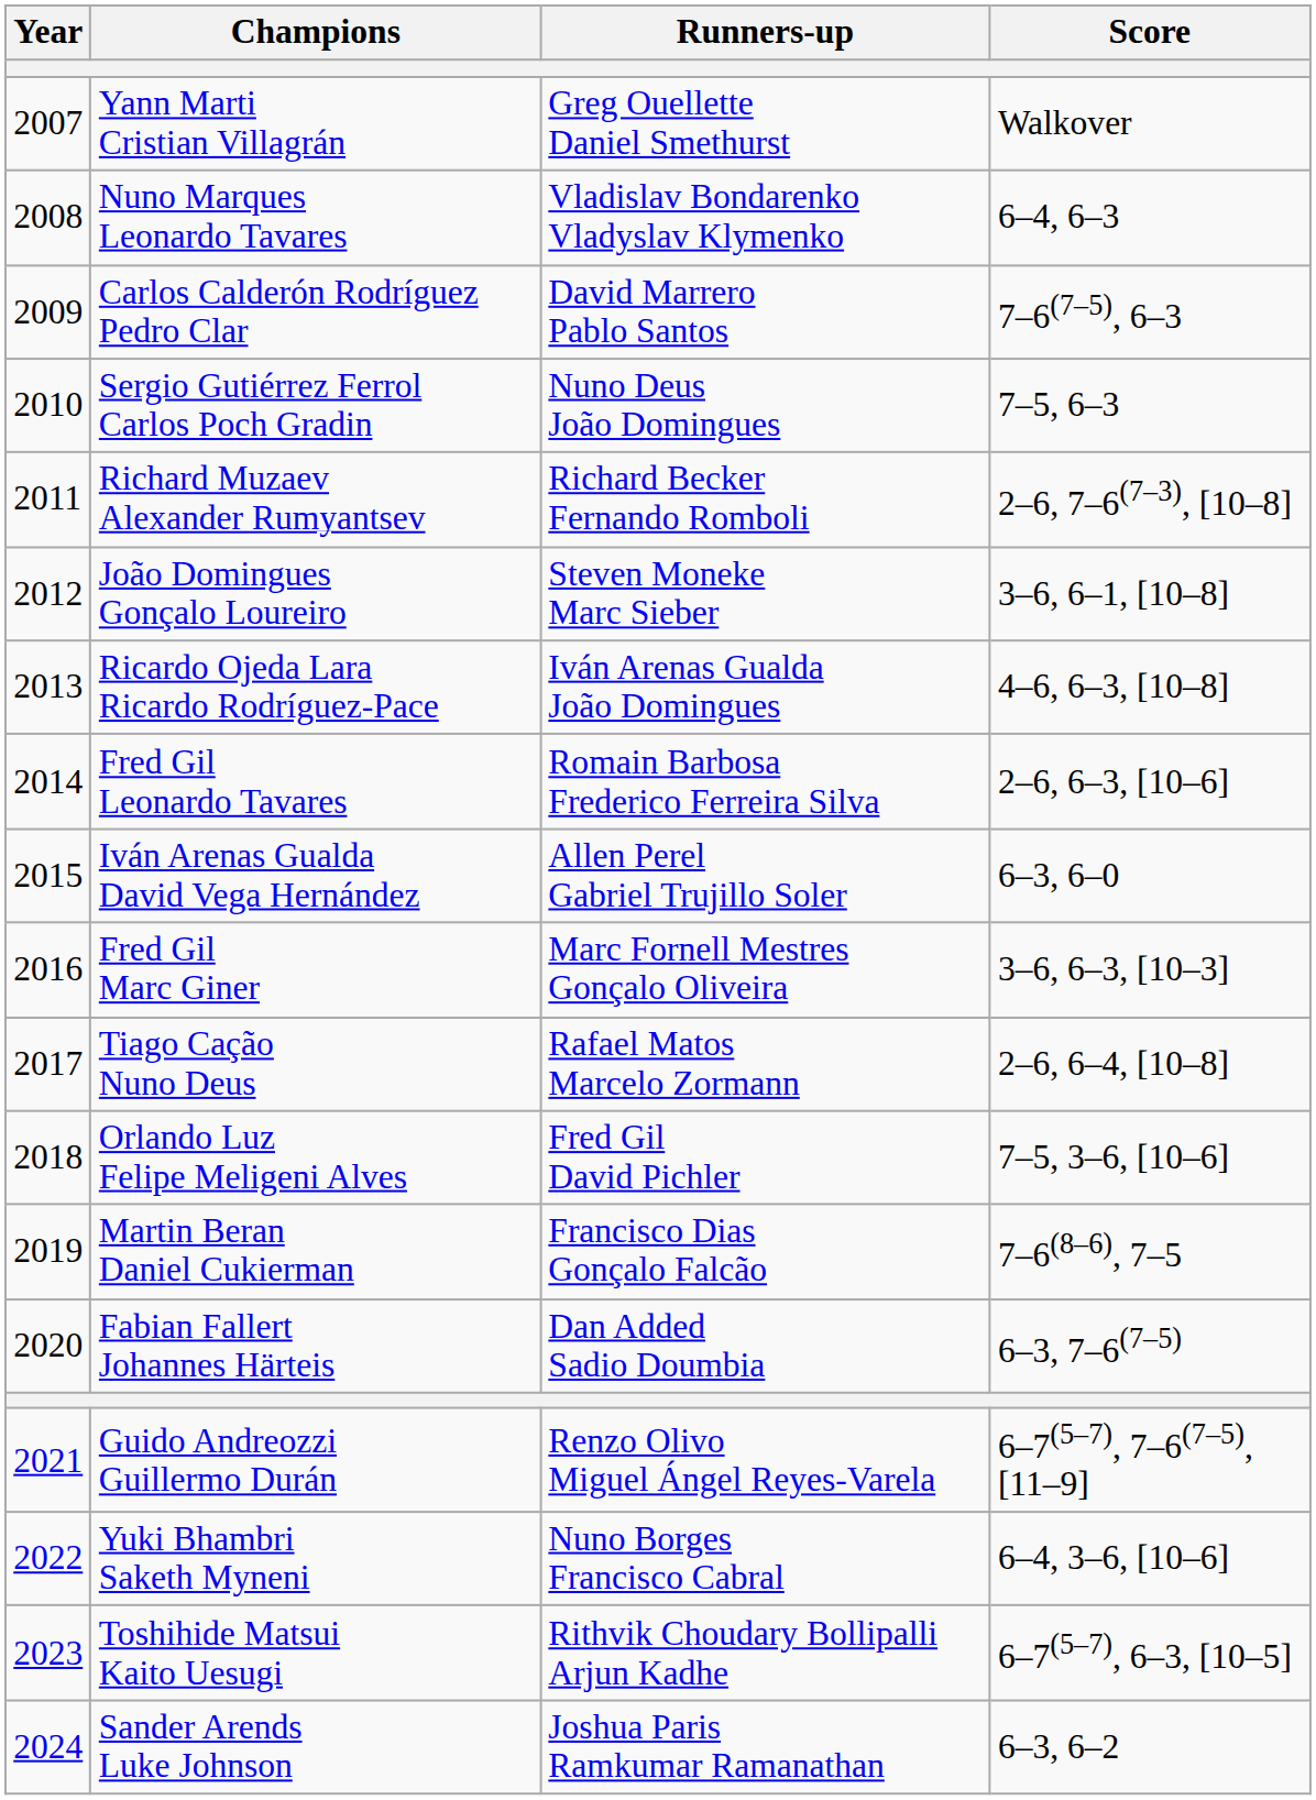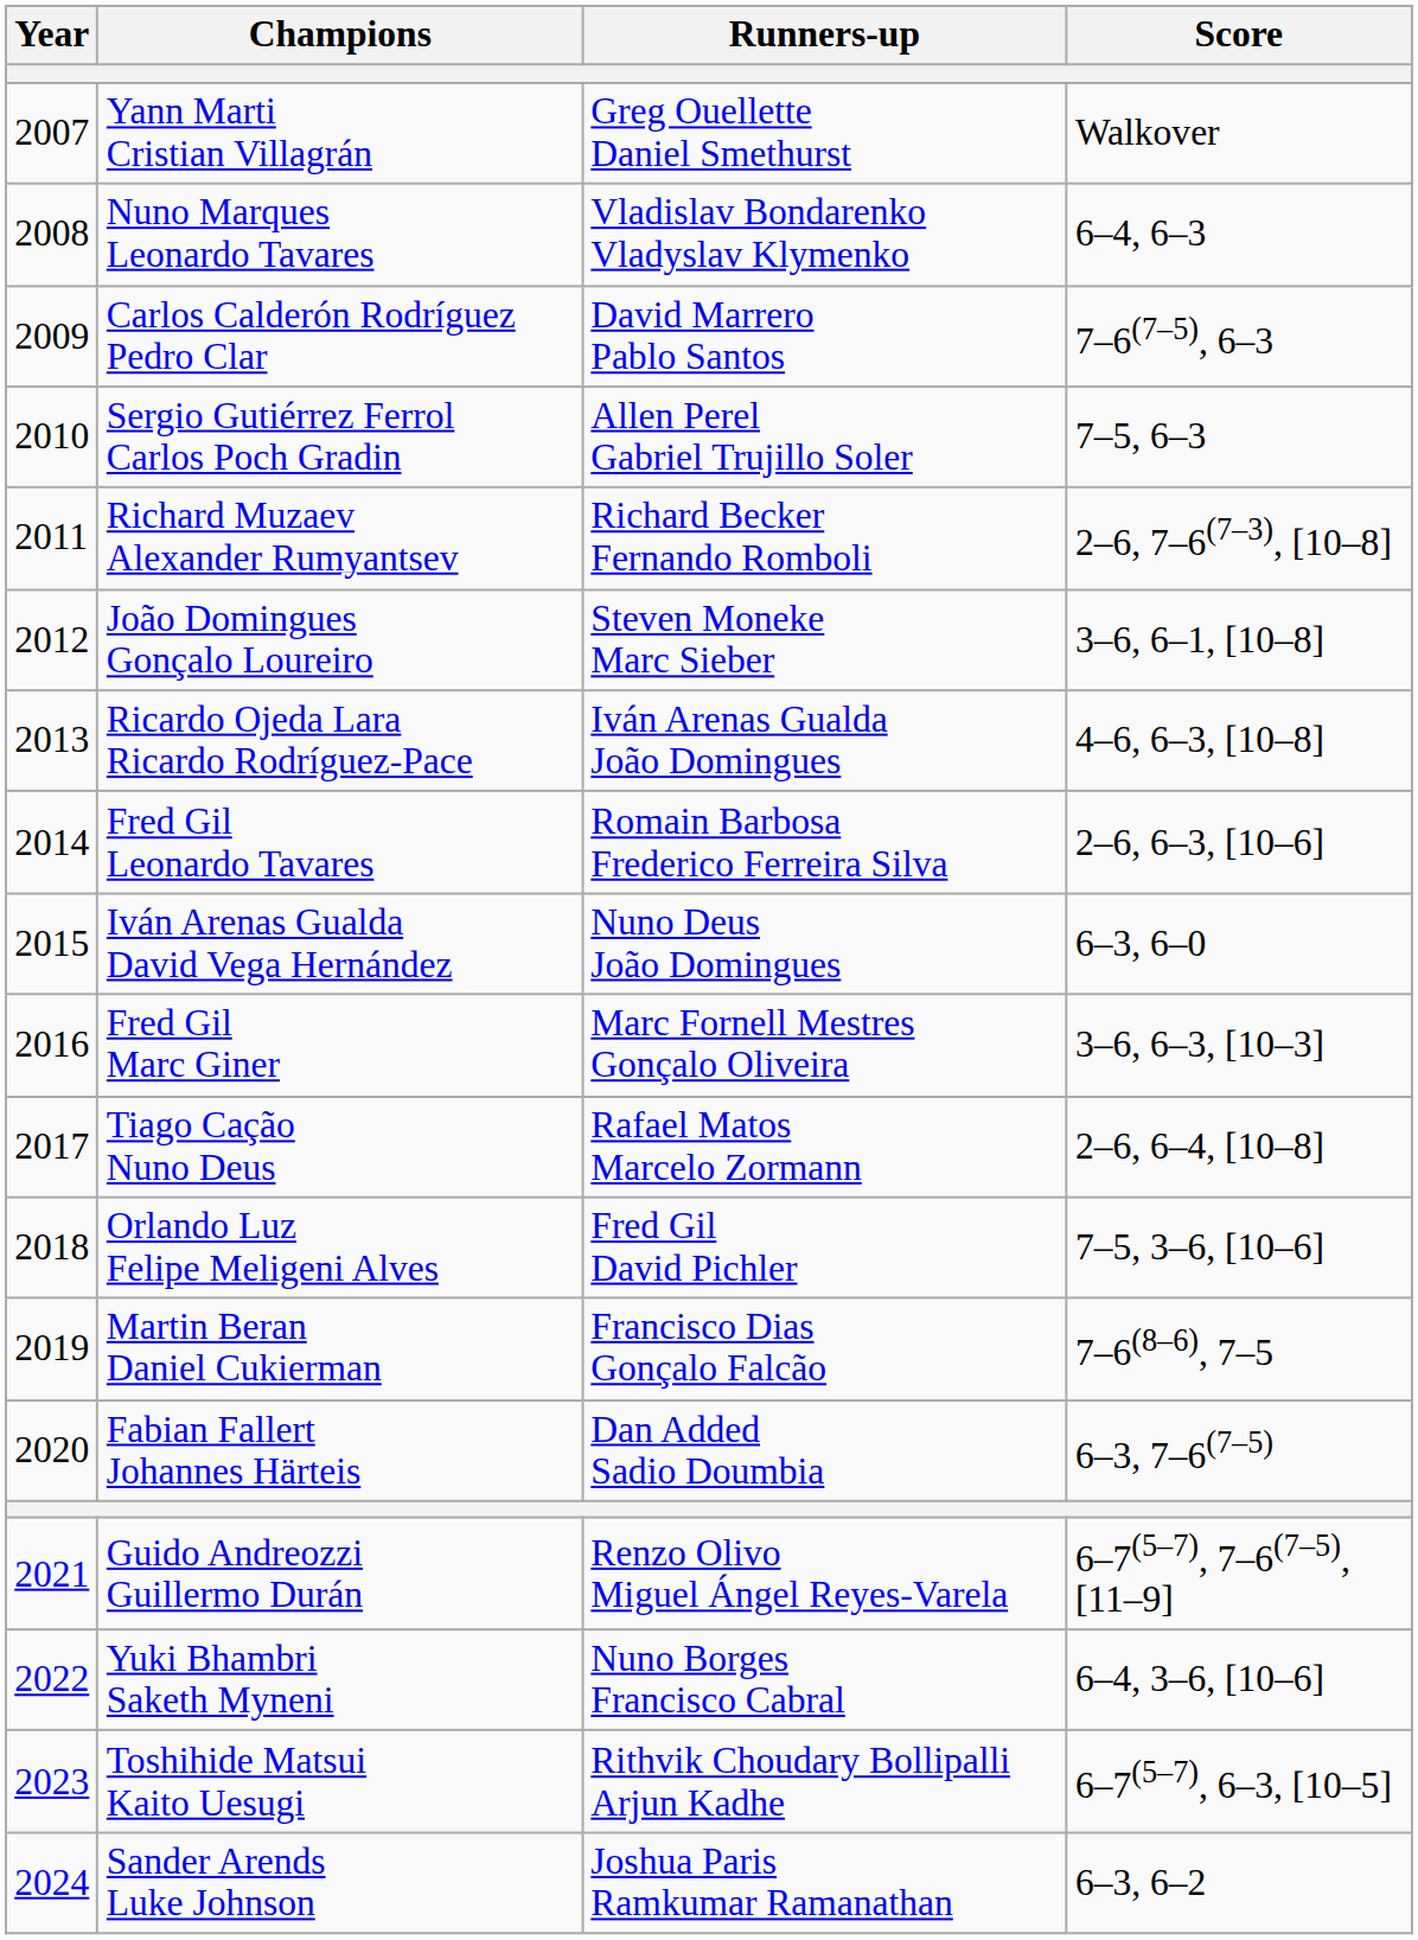Sergio Gutiérrez Ferrol Carlos Poch Gradin | Runners-up: Nuno Deus João Domingues -> Allen Perel Gabriel Trujillo Soler
Iván Arenas Gualda David Vega Hernández | Runners-up: Allen Perel Gabriel Trujillo Soler -> Nuno Deus João Domingues
